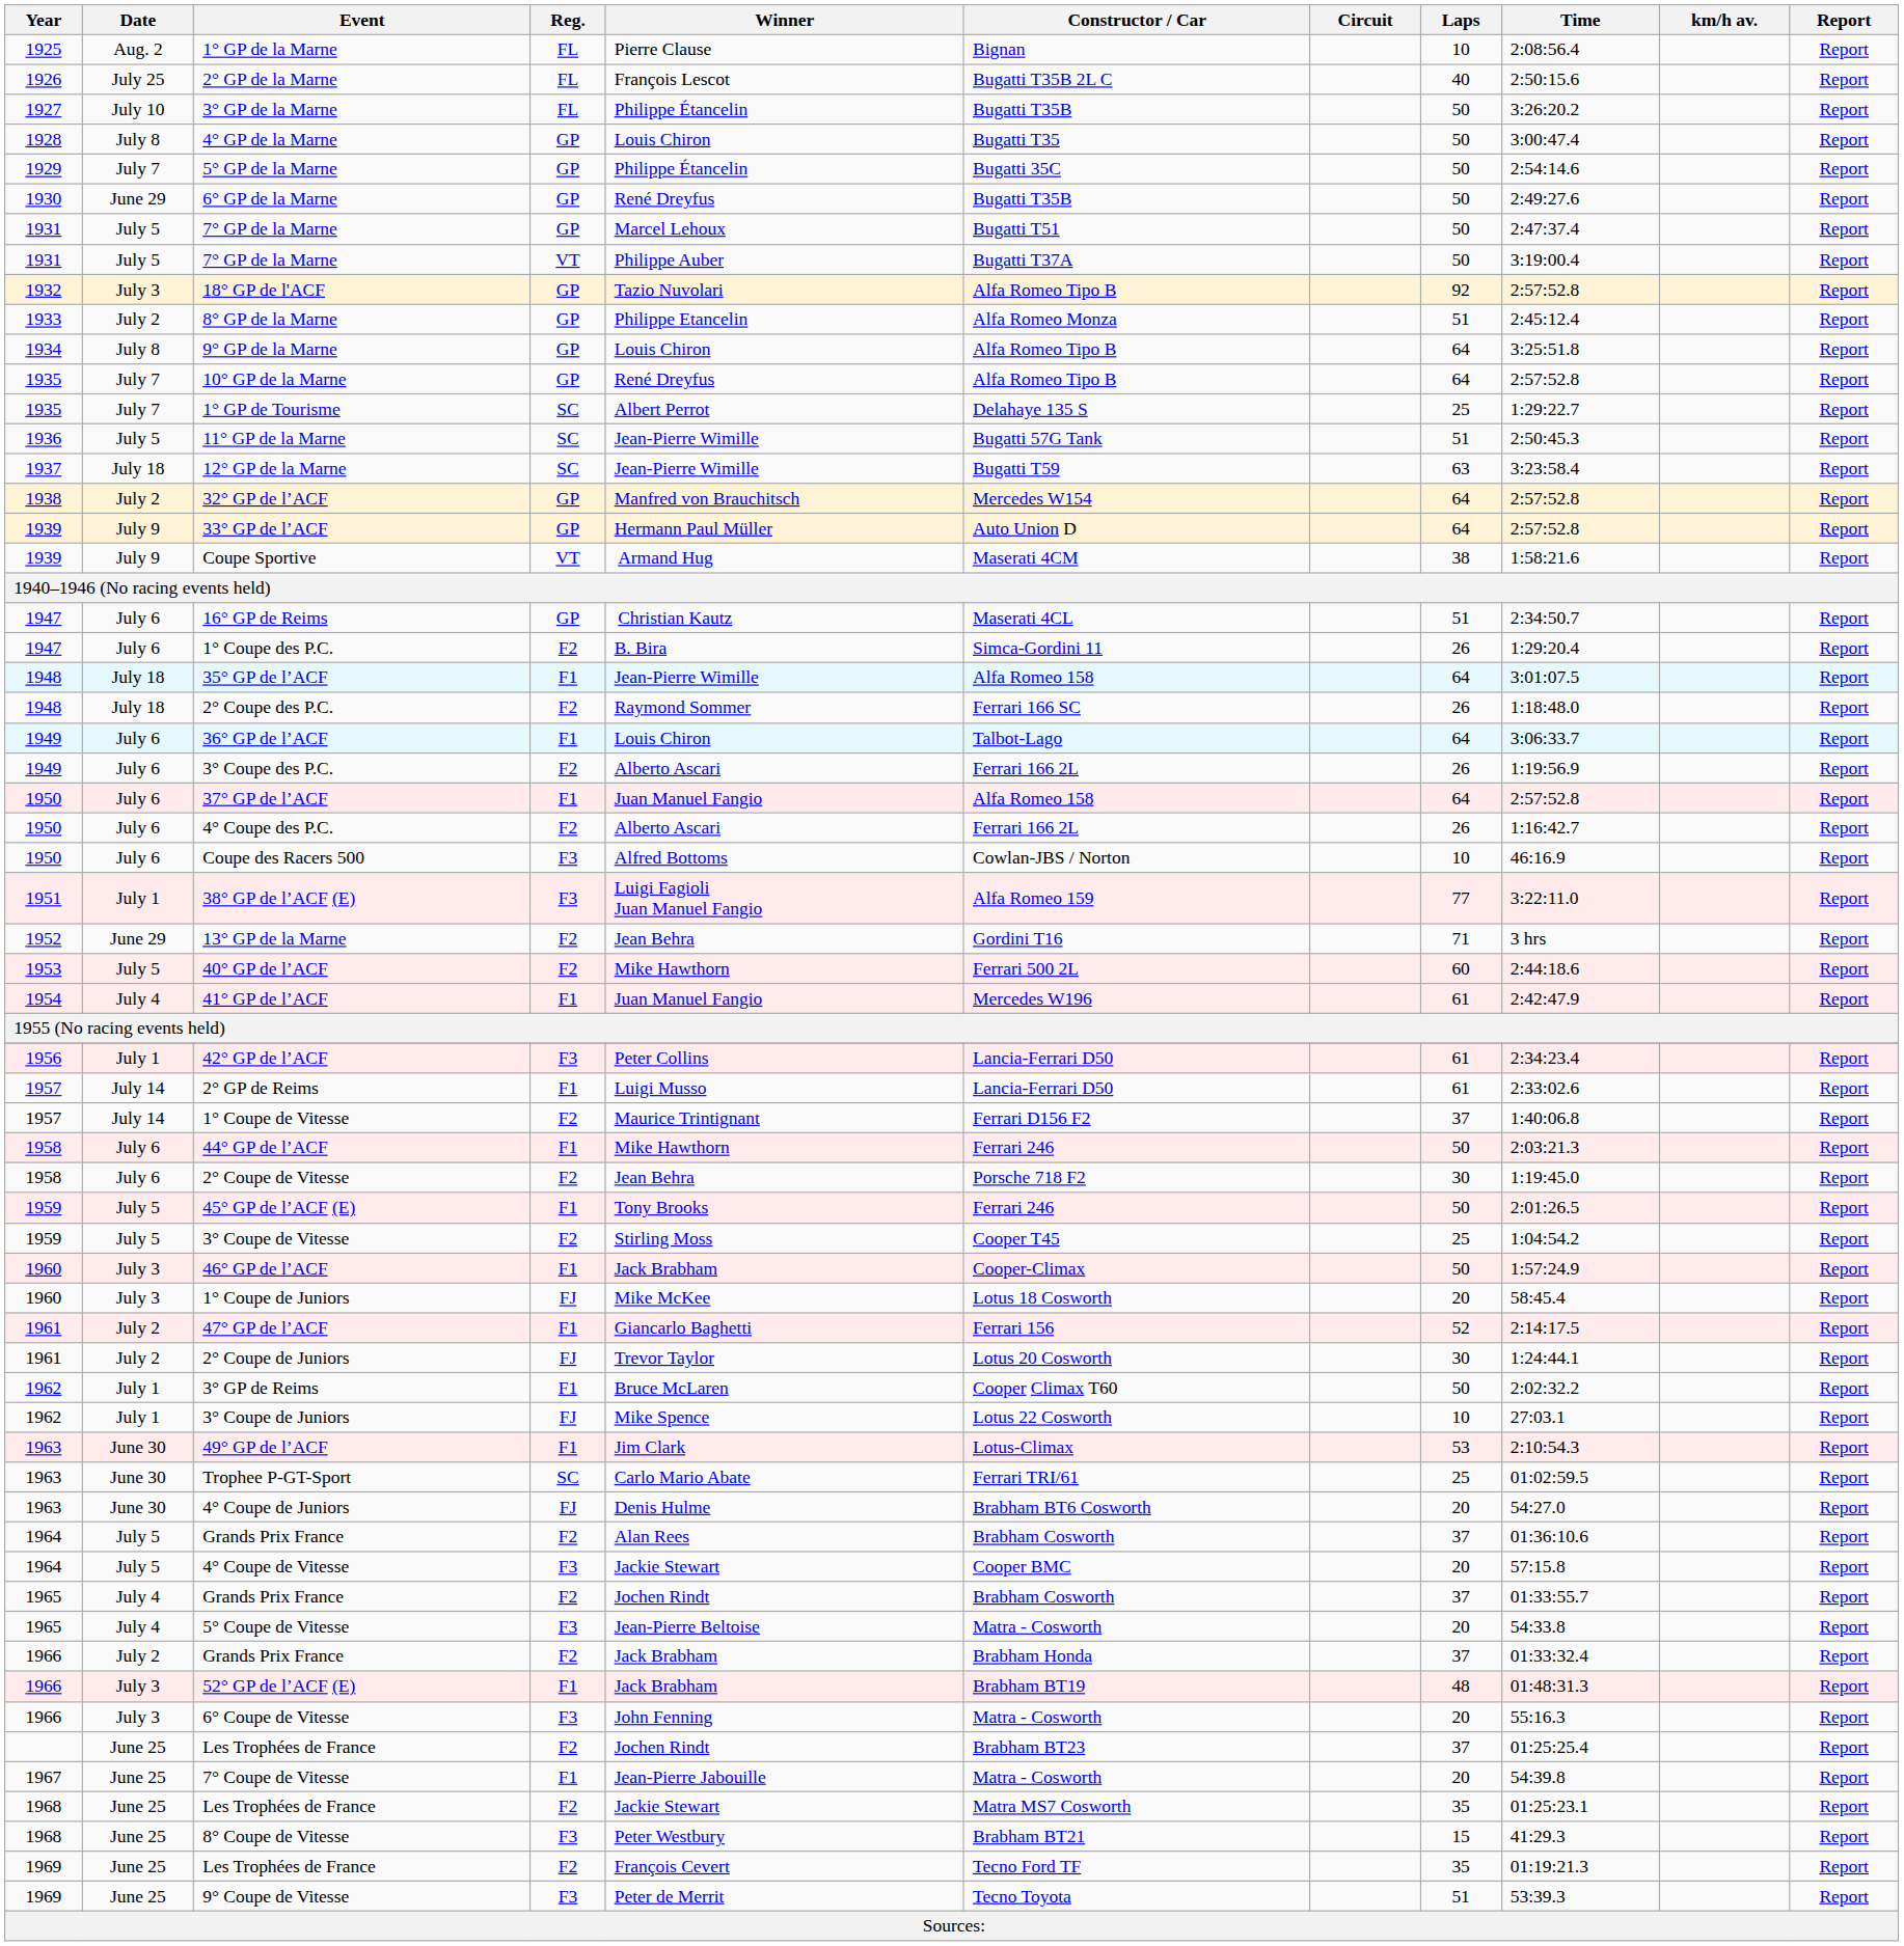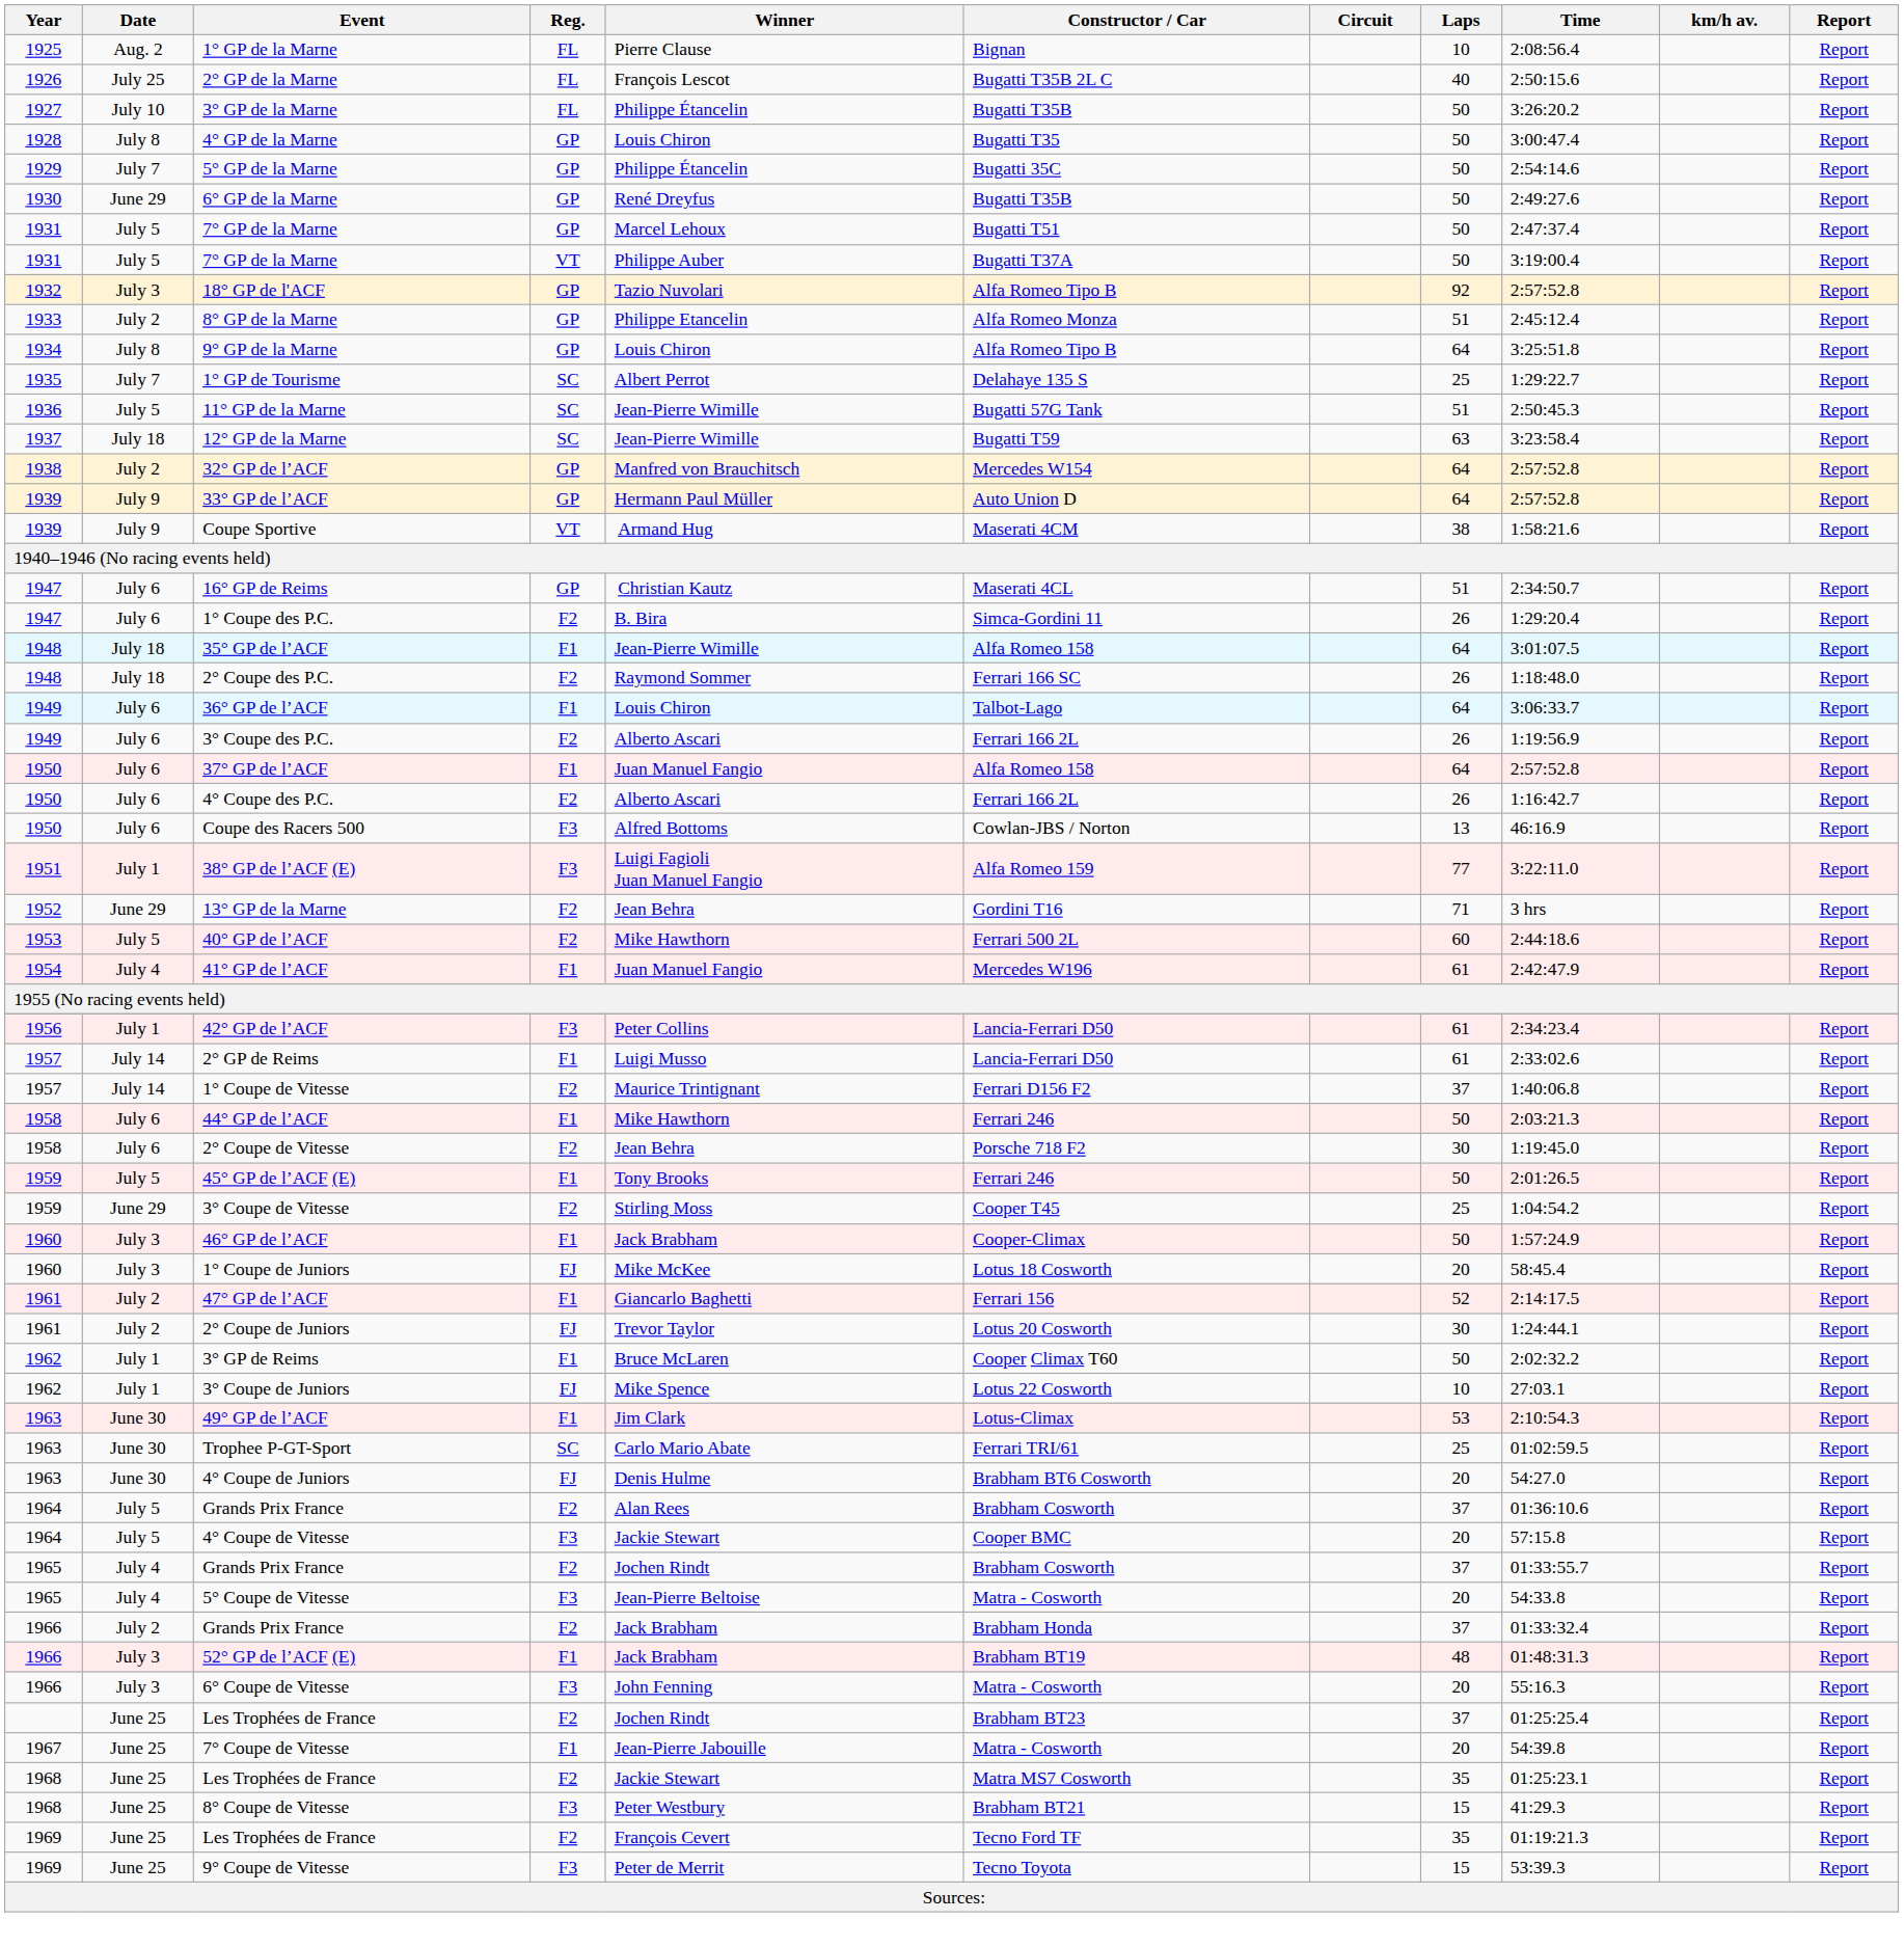- row: 1935 | July 7 | 10° GP de la Marne | GP | René Dreyfus | Alfa Romeo Tipo B | 64 | 2:57:52.8 | Report
Coupe des Racers 500 | Laps: 10 -> 13
3° Coupe de Vitesse | Date: July 5 -> June 29
9° Coupe de Vitesse | Laps: 51 -> 15
